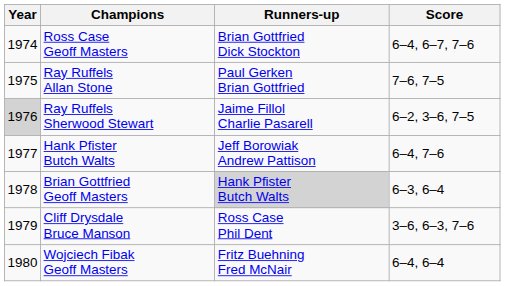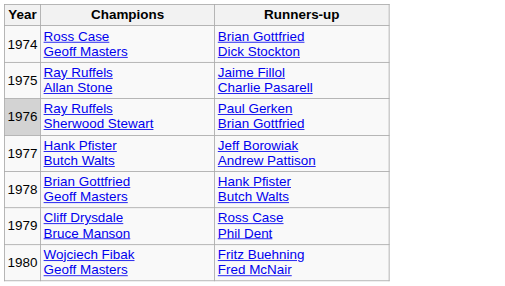- column: Score | 6–4, 6–7, 7–6 | 7–6, 7–5 | 6–2, 3–6, 7–5 | 6–4, 7–6 | 6–3, 6–4 | 3–6, 6–3, 7–6 | 6–4, 6–4
Ray Ruffels Allan Stone | Runners-up: Paul Gerken Brian Gottfried -> Jaime Fillol Charlie Pasarell
Ray Ruffels Sherwood Stewart | Runners-up: Jaime Fillol Charlie Pasarell -> Paul Gerken Brian Gottfried
Brian Gottfried Geoff Masters | Runners-up: lightgrey background -> no background
